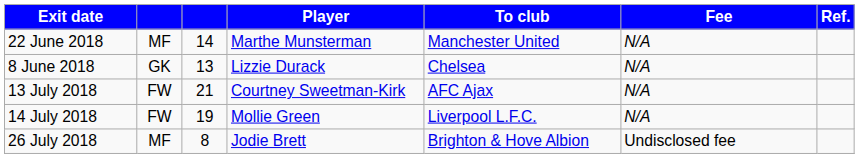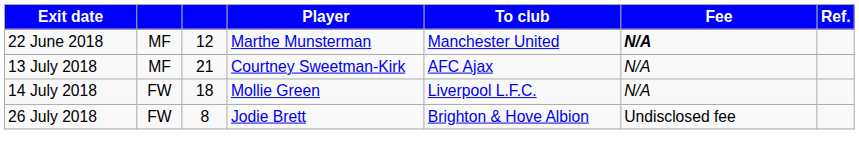22 June 2018 | column 3: 14 -> 12
22 June 2018 | Fee: normal -> bold
- row: 8 June 2018 | GK | 13 | Lizzie Durack | Chelsea | N/A
13 July 2018 | column 2: FW -> MF
14 July 2018 | column 3: 19 -> 18
26 July 2018 | column 2: MF -> FW
